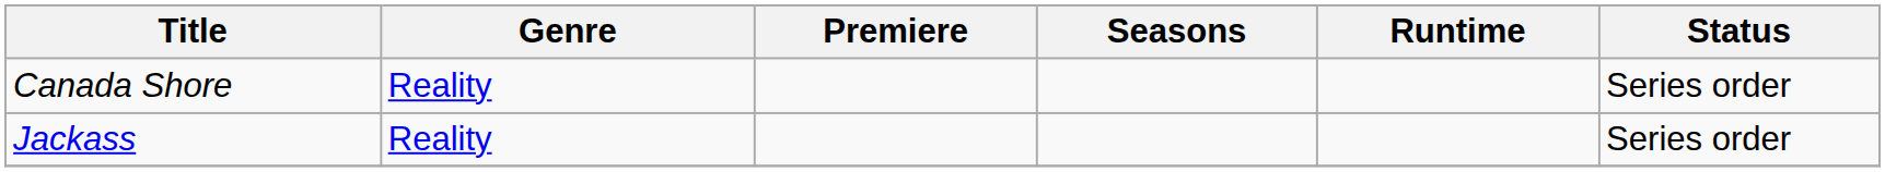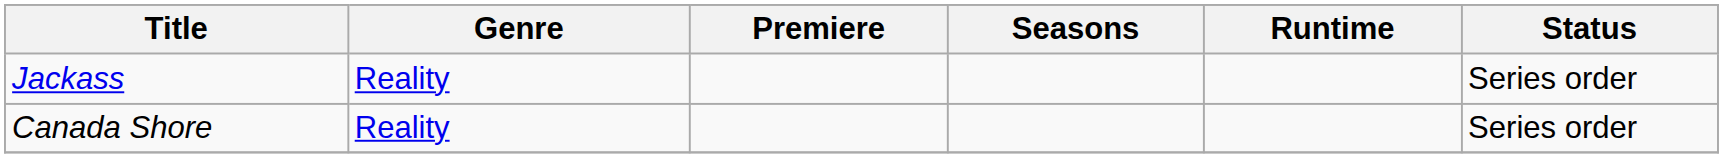rows swapped: Canada Shore <-> Jackass
